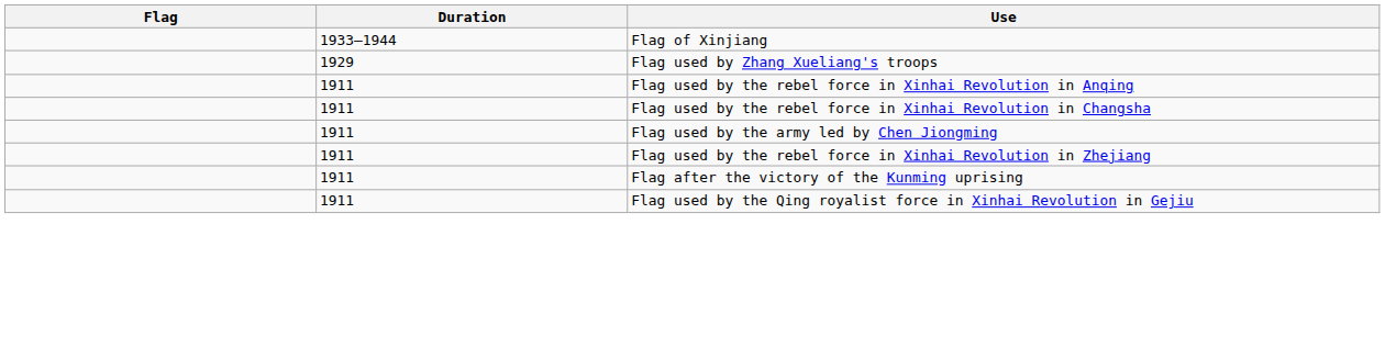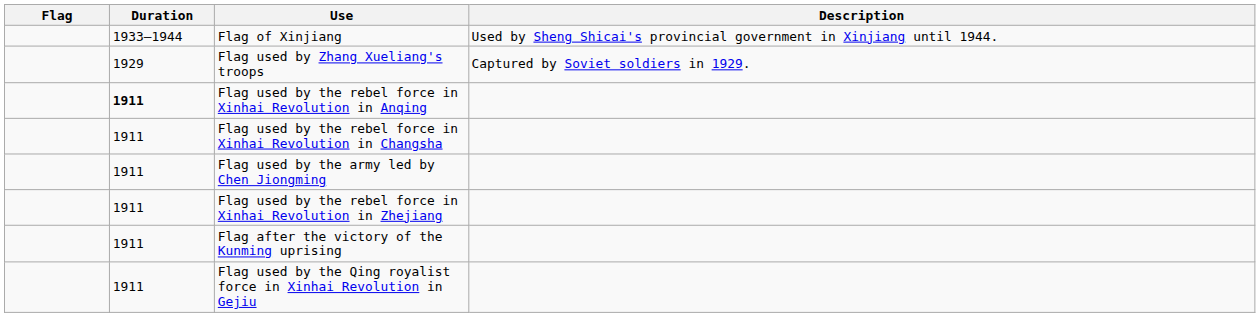+ column: Description | Used by Sheng Shicai's provincial government in Xinjiang until 1944. | Captured by Soviet soldiers in 1929.
Flag used by the rebel force in Xinhai Revolution in Anqing | Duration: normal -> bold
